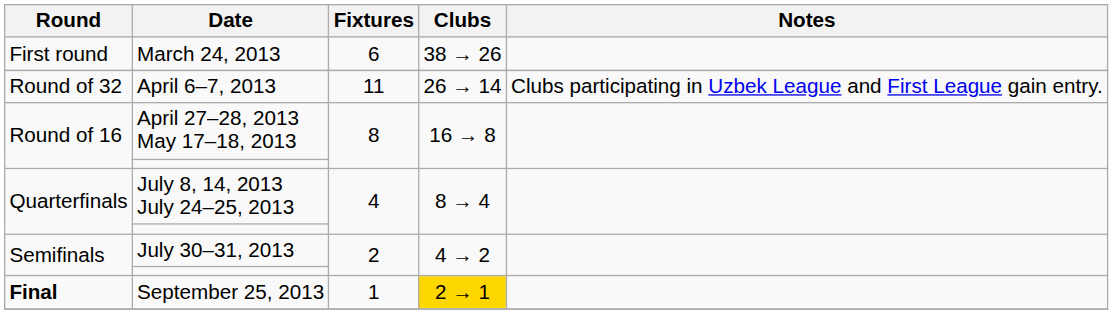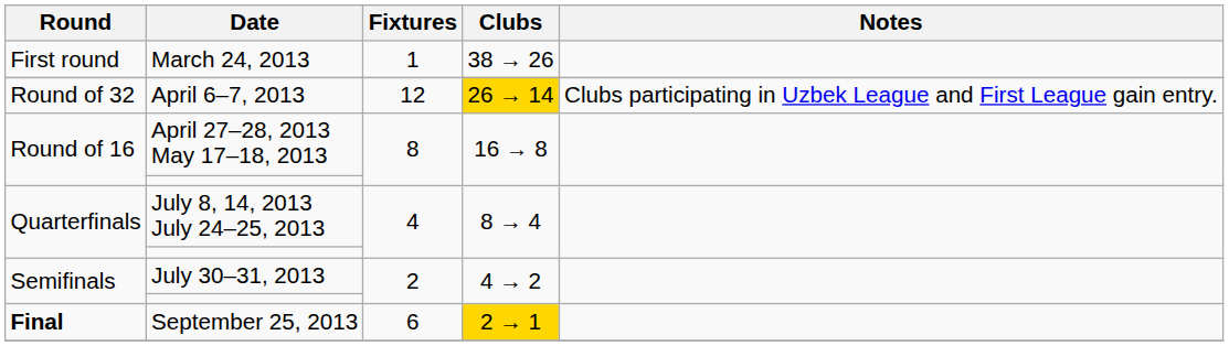March 24, 2013 | Fixtures: 6 -> 1
April 6–7, 2013 | Fixtures: 11 -> 12
April 6–7, 2013 | Clubs: no background -> gold background
September 25, 2013 | Fixtures: 1 -> 6
